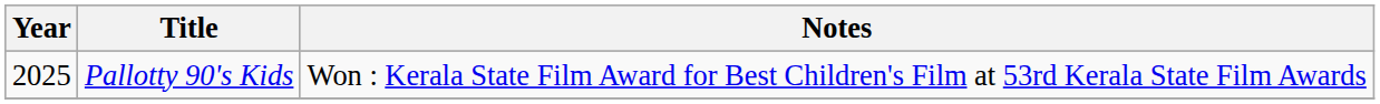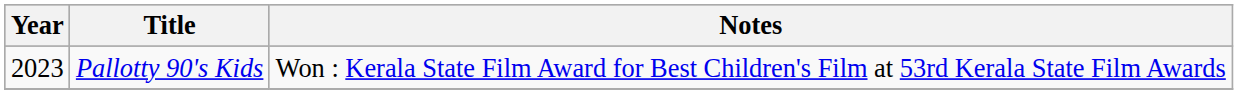Pallotty 90's Kids | Year: 2025 -> 2023
